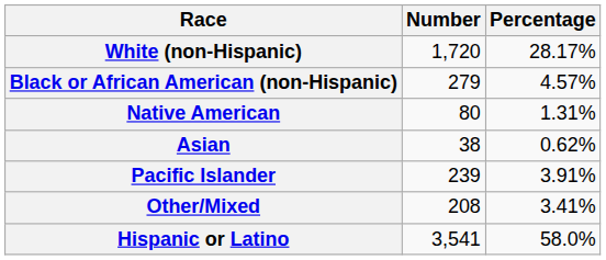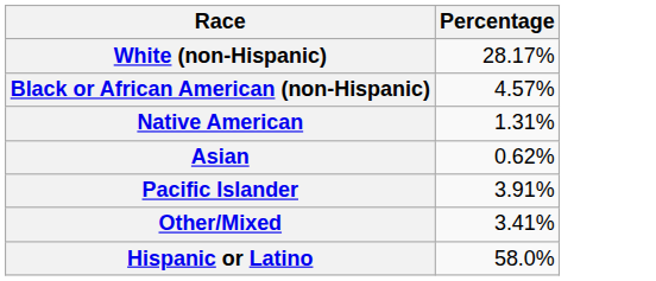- column: Number | 1,720 | 279 | 80 | 38 | 239 | 208 | 3,541
